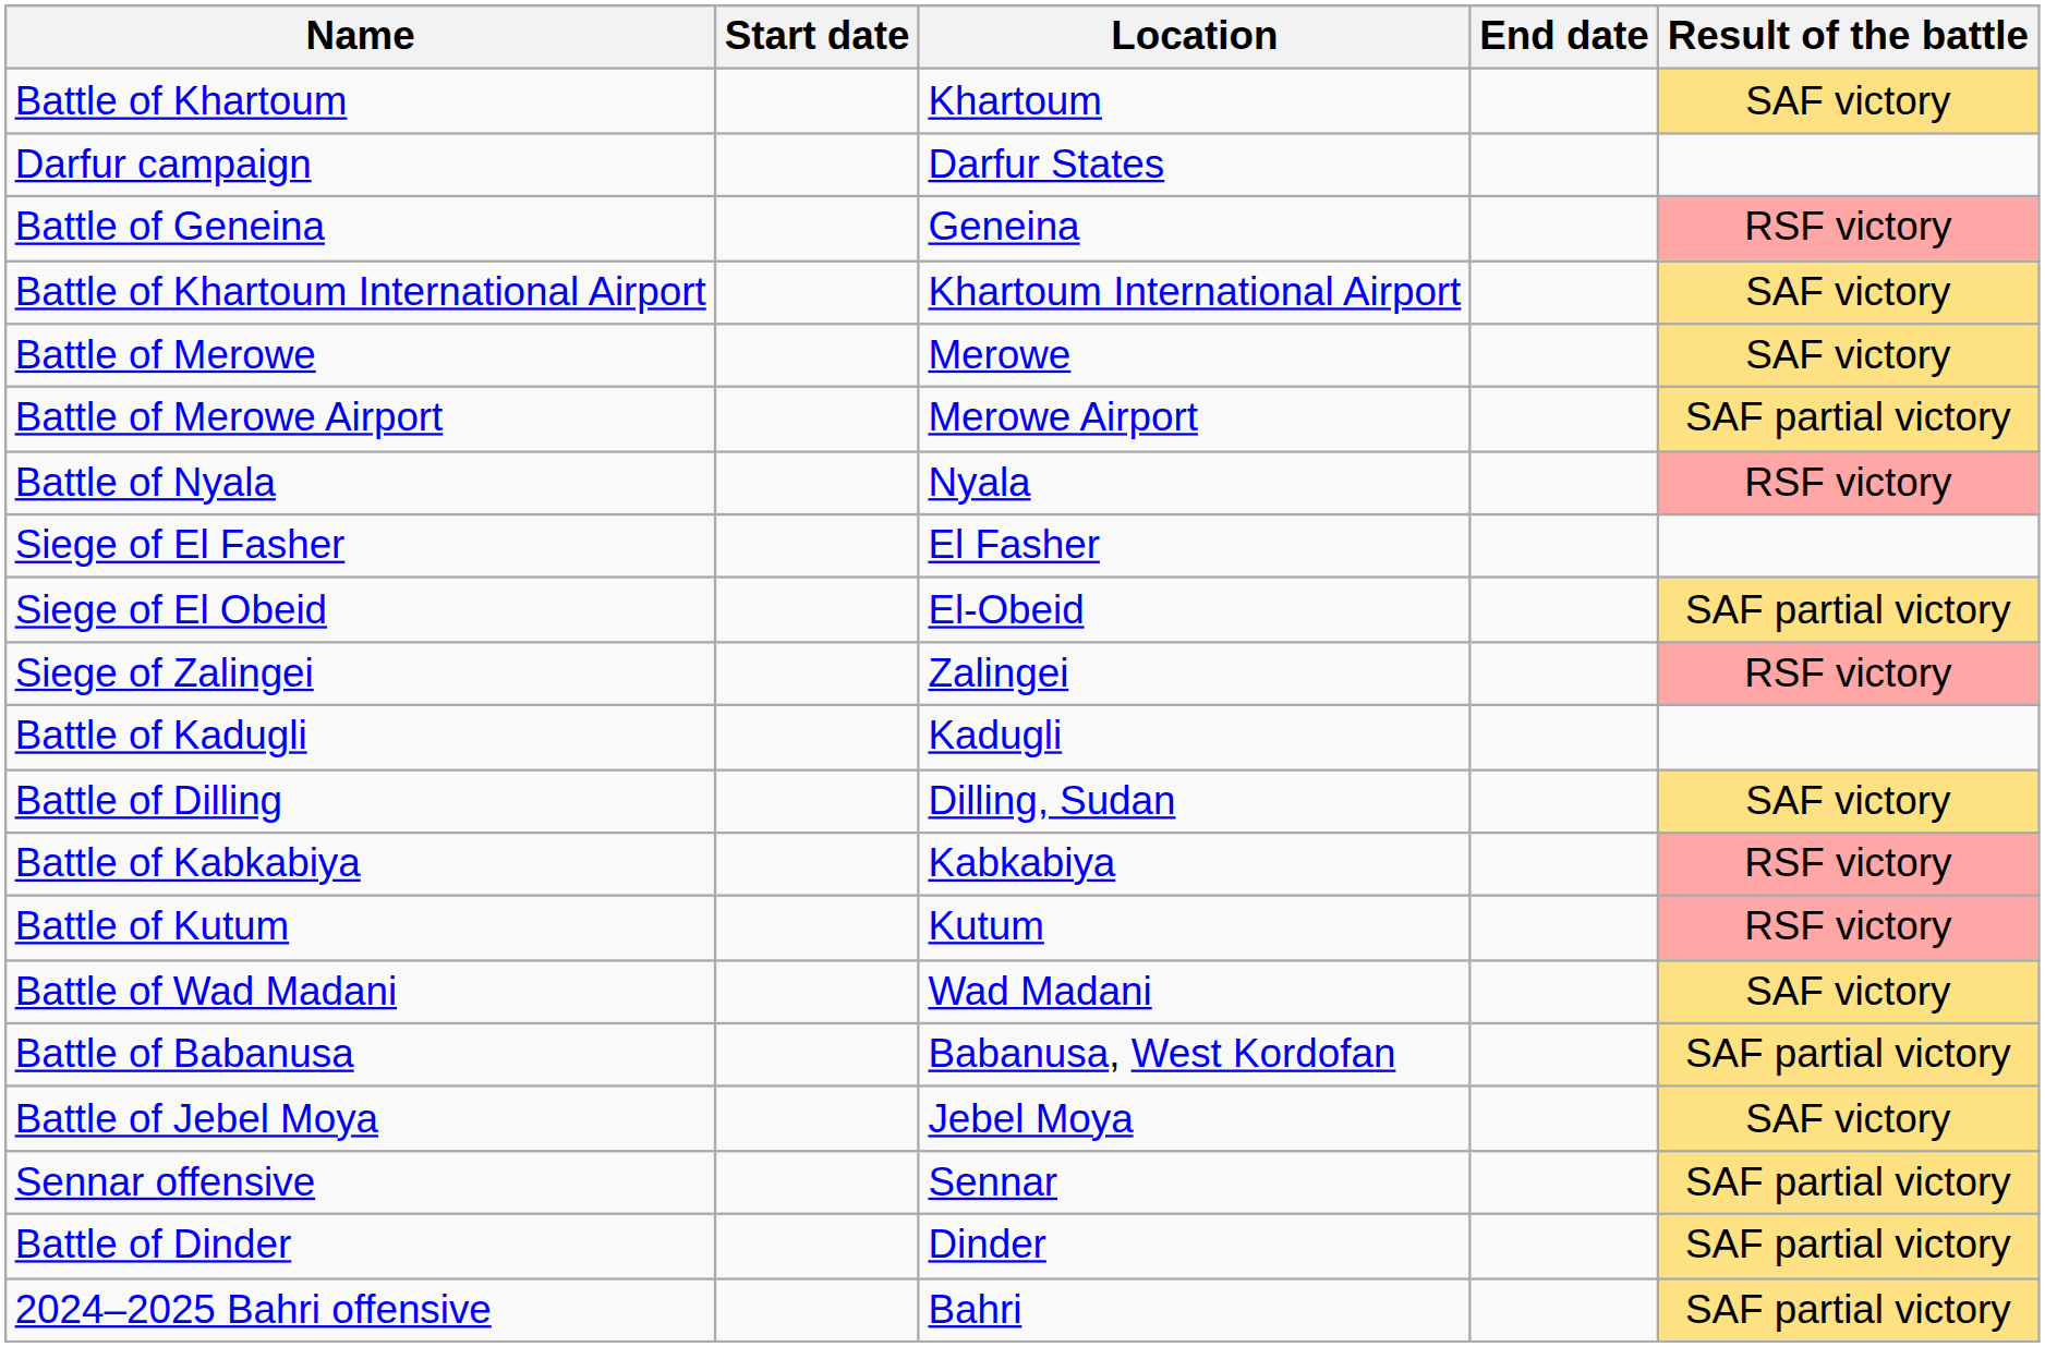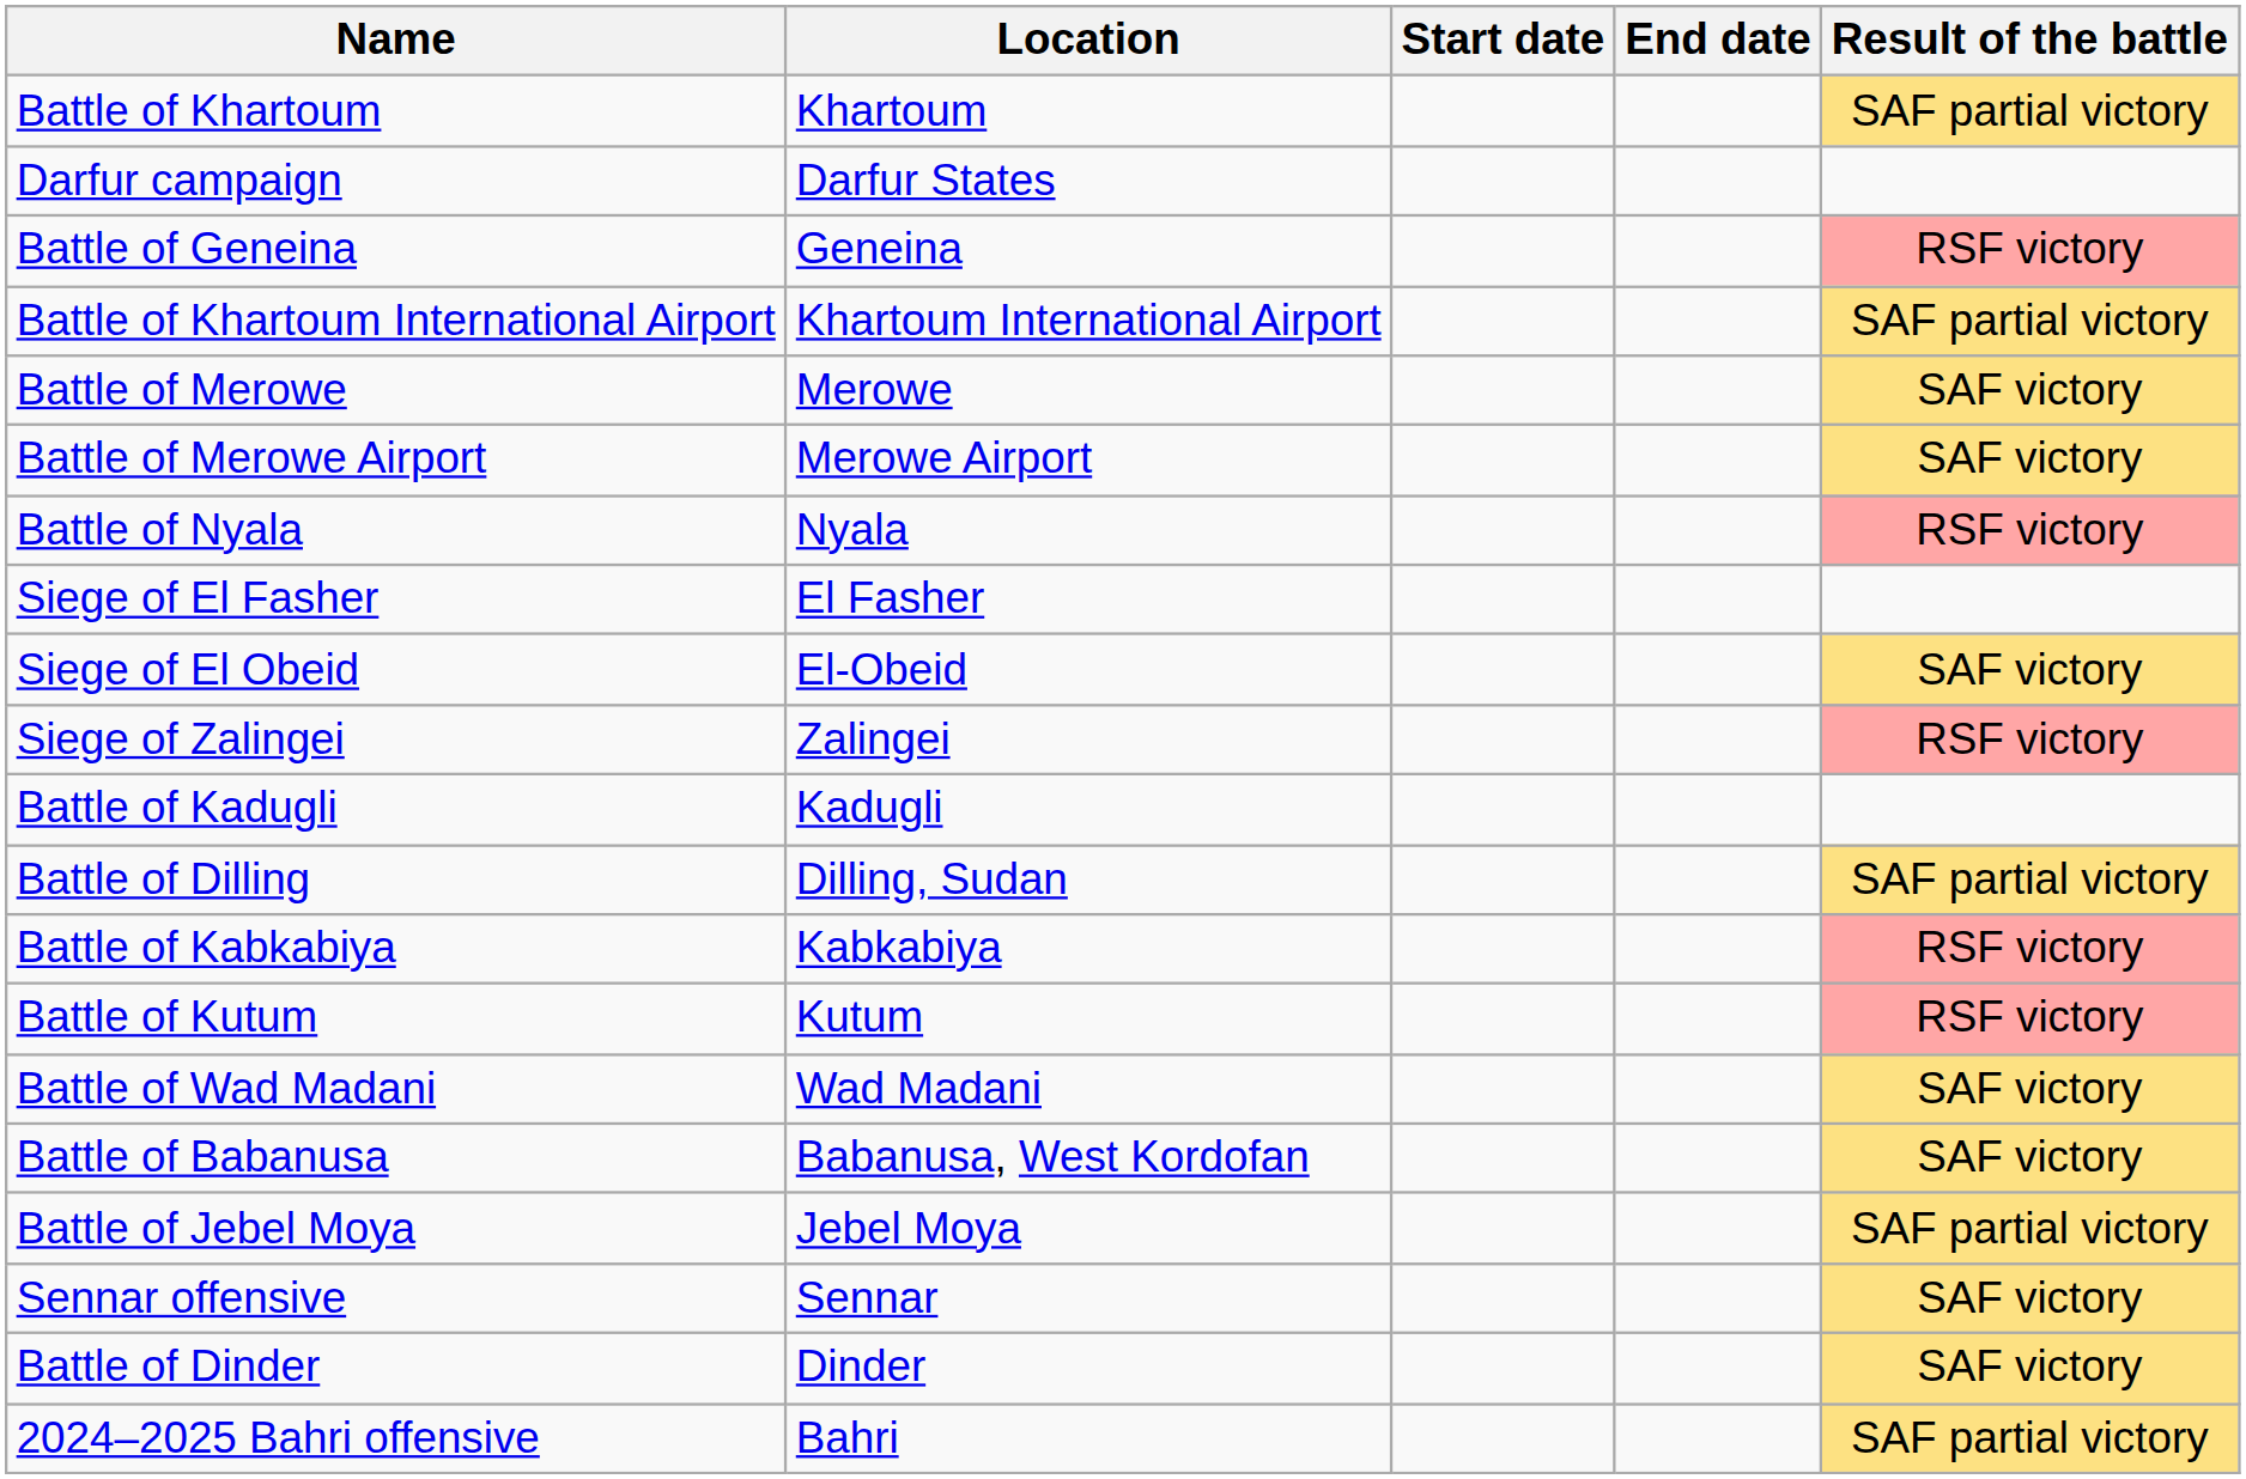columns swapped: Location <-> Start date
Battle of Khartoum | Result of the battle: SAF victory -> SAF partial victory
Battle of Khartoum International Airport | Result of the battle: SAF victory -> SAF partial victory
Battle of Merowe Airport | Result of the battle: SAF partial victory -> SAF victory
Siege of El Obeid | Result of the battle: SAF partial victory -> SAF victory
Battle of Dilling | Result of the battle: SAF victory -> SAF partial victory
Battle of Babanusa | Result of the battle: SAF partial victory -> SAF victory
Battle of Jebel Moya | Result of the battle: SAF victory -> SAF partial victory
Sennar offensive | Result of the battle: SAF partial victory -> SAF victory
Battle of Dinder | Result of the battle: SAF partial victory -> SAF victory
